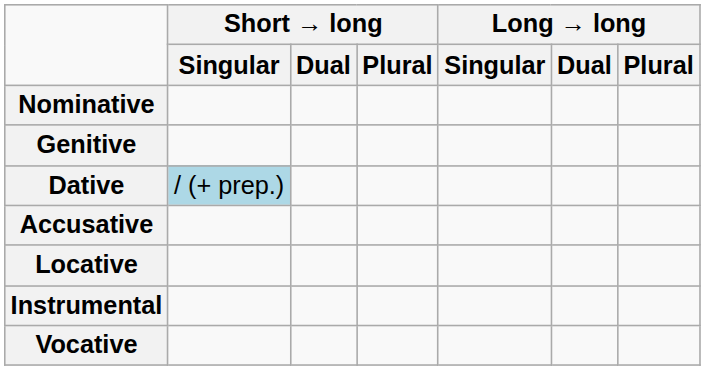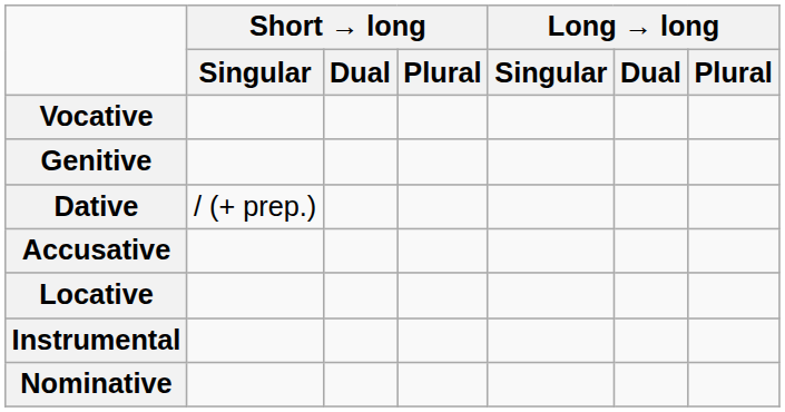rows swapped: Nominative <-> Vocative
Dative | Short → long / Singular: lightblue background -> no background
